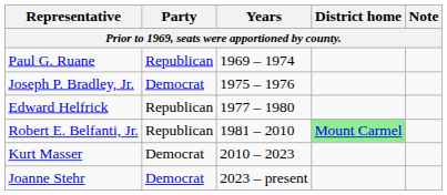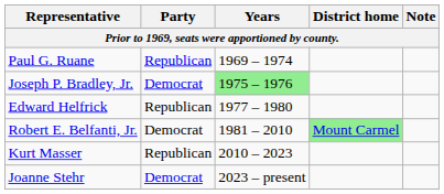Joseph P. Bradley, Jr. | Years: no background -> lightgreen background
Robert E. Belfanti, Jr. | Party: Republican -> Democrat
Kurt Masser | Party: Democrat -> Republican
